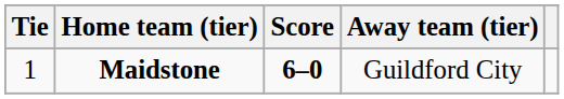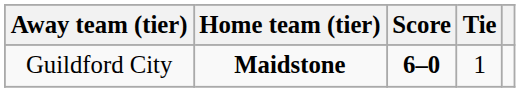columns swapped: Tie <-> Away team (tier)
